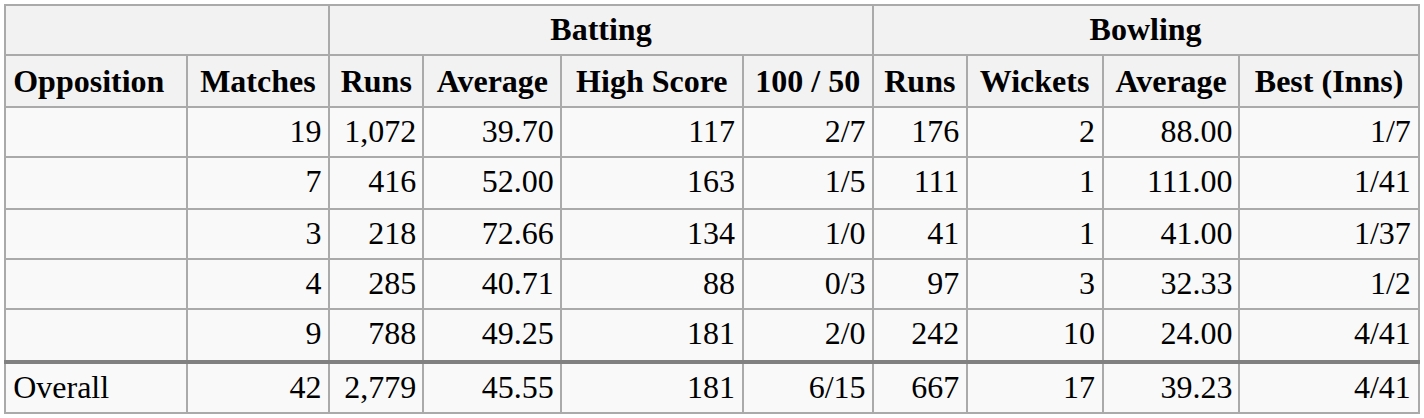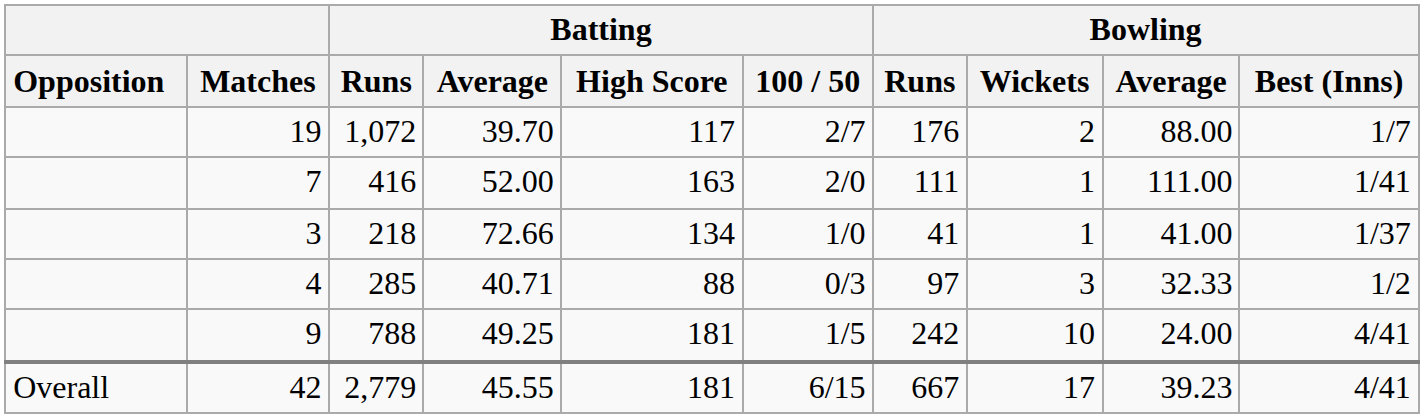7 | Batting / 100 / 50: 1/5 -> 2/0
9 | Batting / 100 / 50: 2/0 -> 1/5
